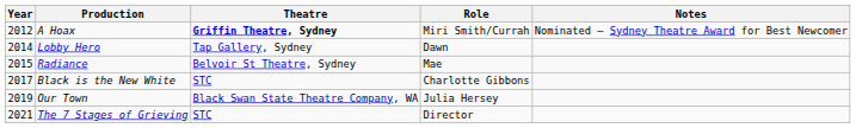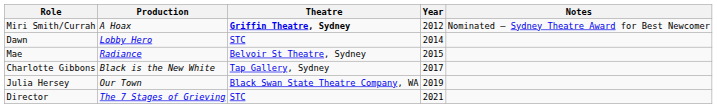columns swapped: Year <-> Role
Lobby Hero | Theatre: Tap Gallery, Sydney -> STC
Black is the New White | Theatre: STC -> Tap Gallery, Sydney
